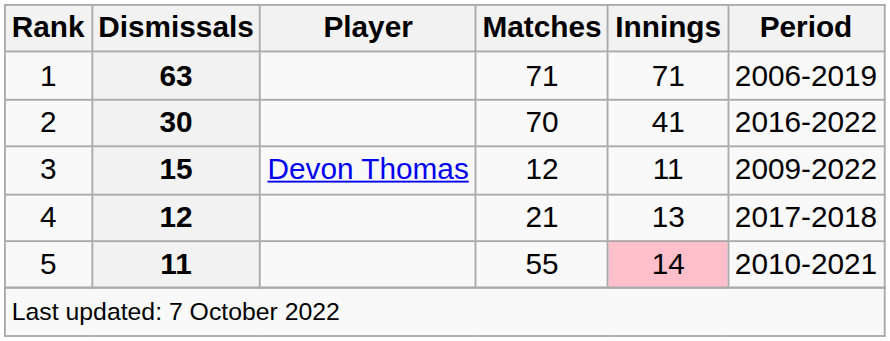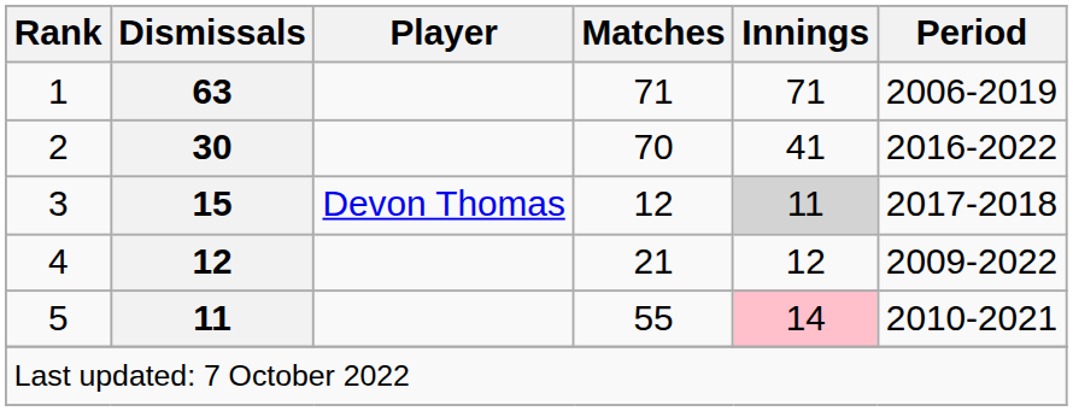3 | Innings: no background -> lightgrey background
3 | Period: 2009-2022 -> 2017-2018
4 | Innings: 13 -> 12
4 | Period: 2017-2018 -> 2009-2022
